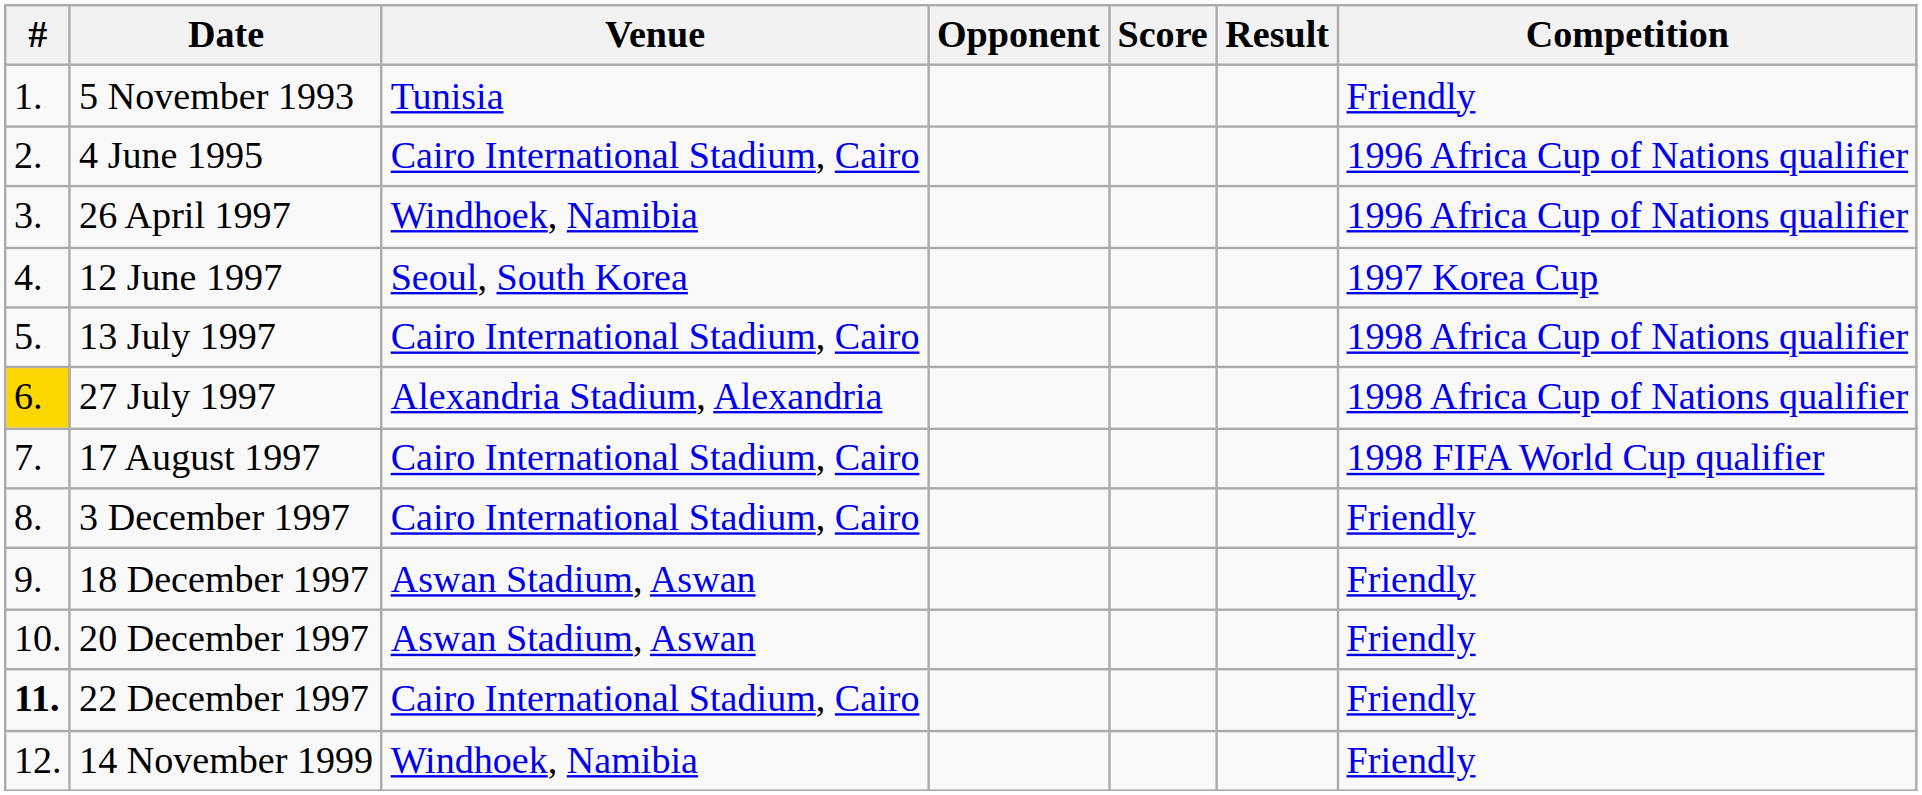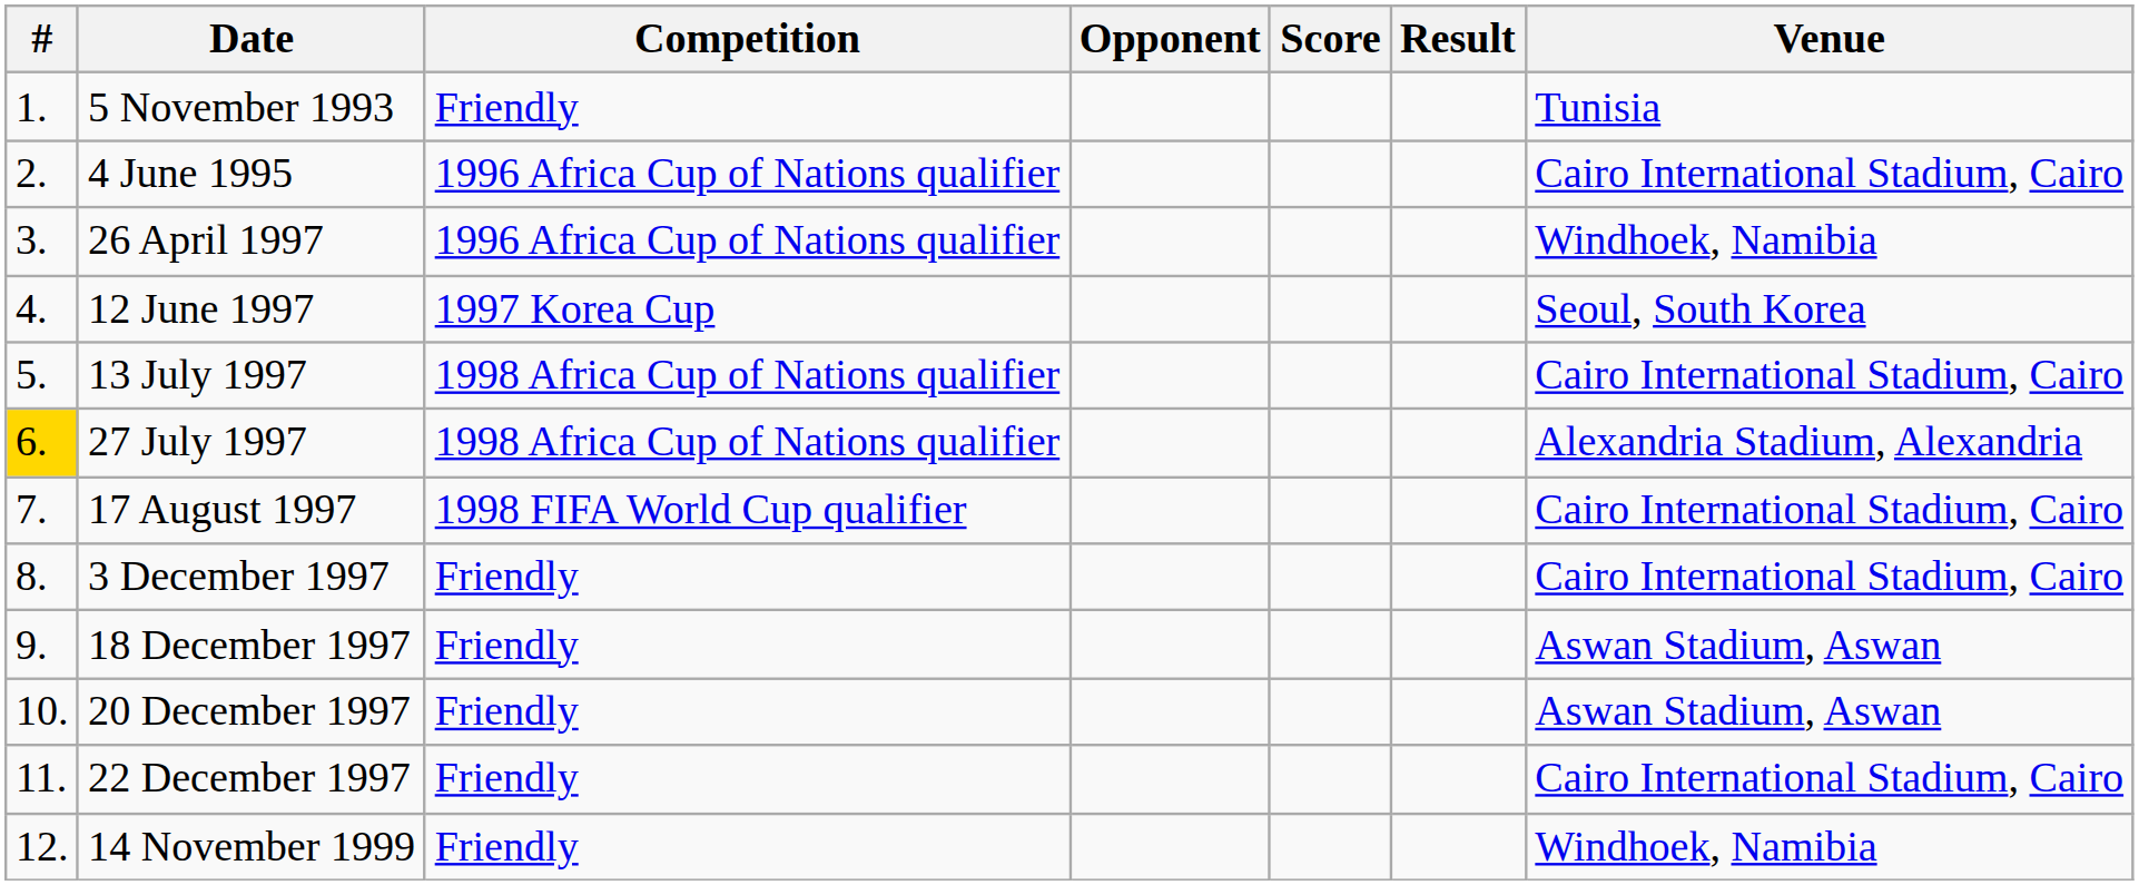columns swapped: Venue <-> Competition
22 December 1997 | #: bold -> normal
